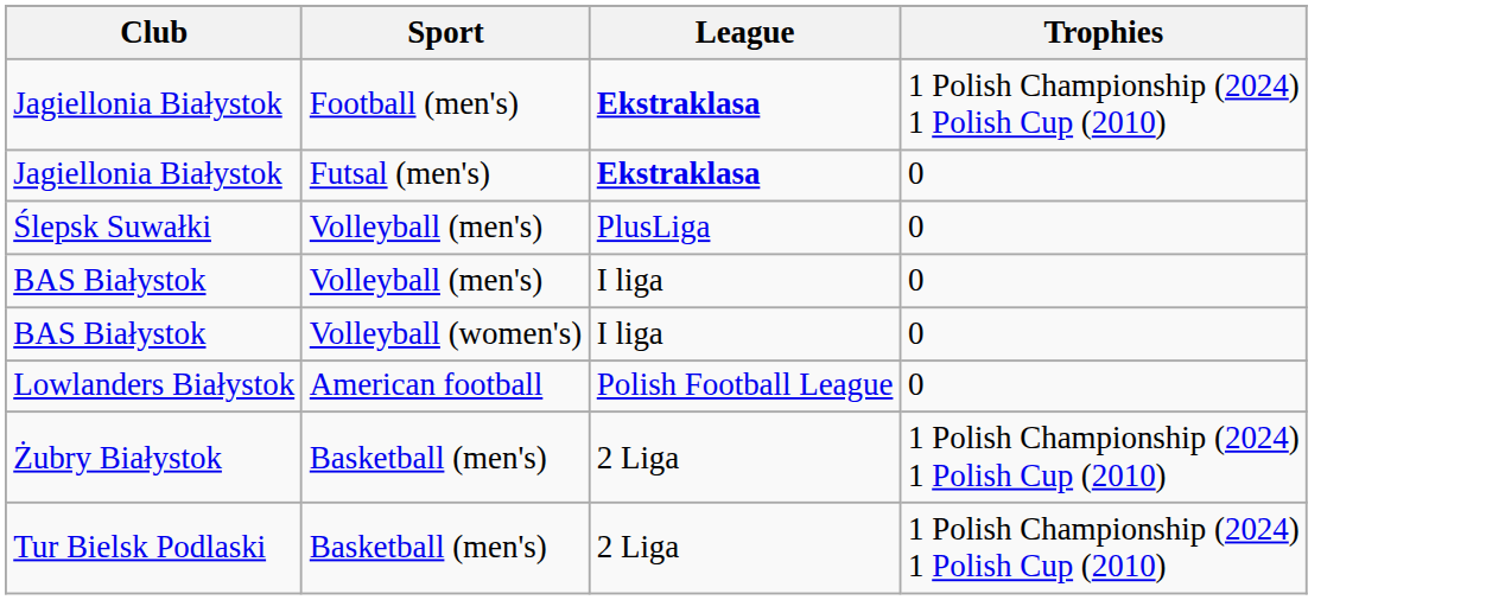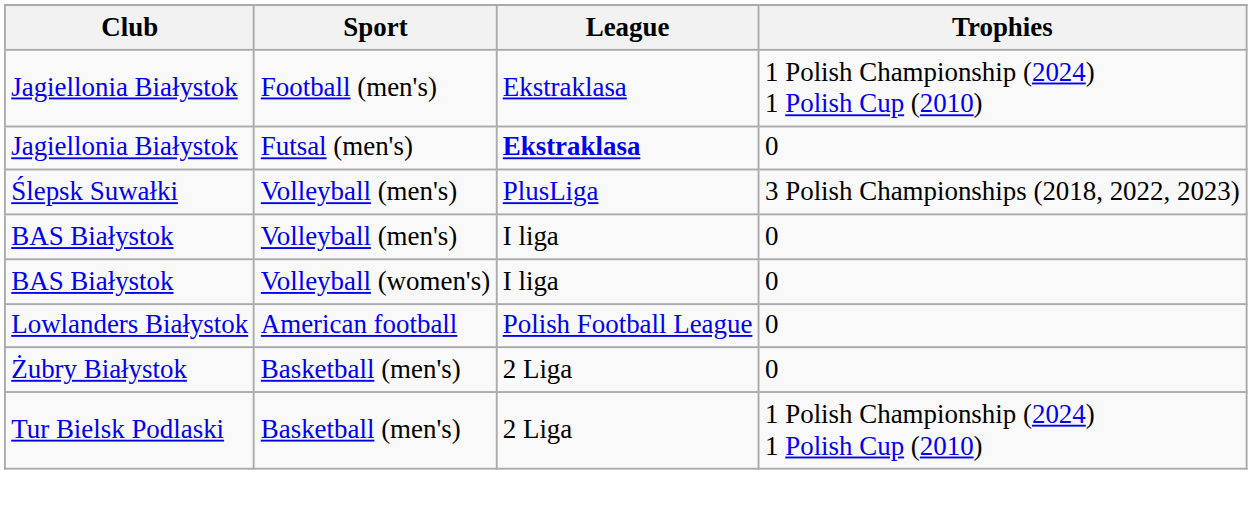Jagiellonia Białystok / Football (men's) | League: bold -> normal
Ślepsk Suwałki | Trophies: 0 -> 3 Polish Championships (2018, 2022, 2023)
Żubry Białystok | Trophies: 1 Polish Championship (2024) 1 Polish Cup (2010) -> 0
